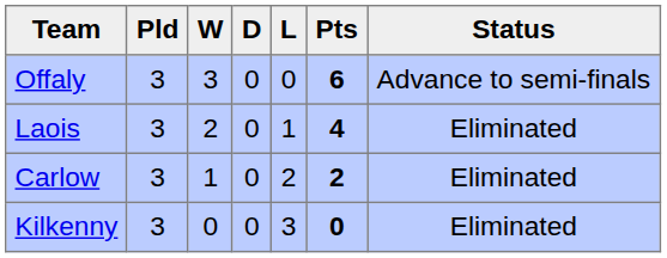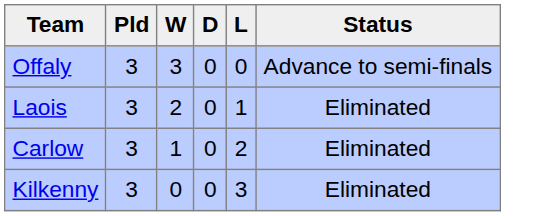- column: Pts | 6 | 4 | 2 | 0
